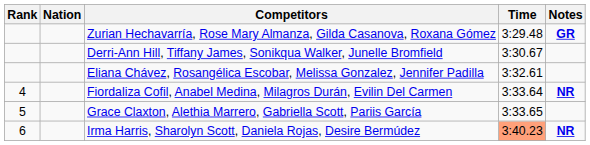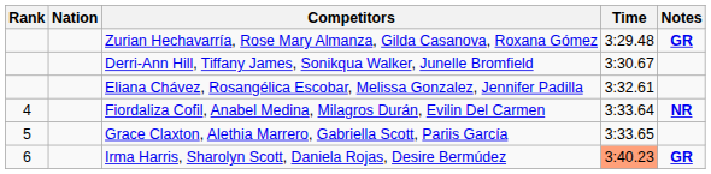Irma Harris, Sharolyn Scott, Daniela Rojas, Desire Bermúdez | Notes: NR -> GR
